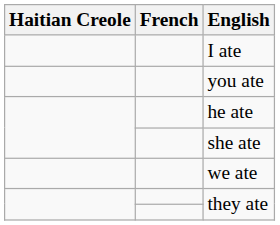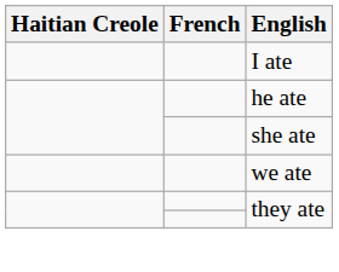- row: you ate
